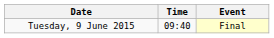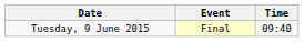columns swapped: Time <-> Event
